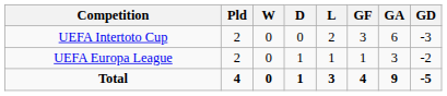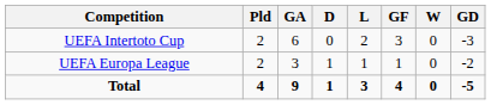columns swapped: W <-> GA
